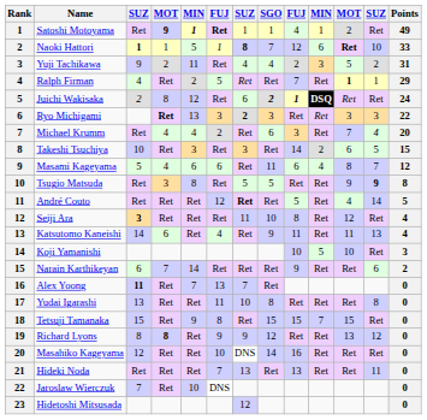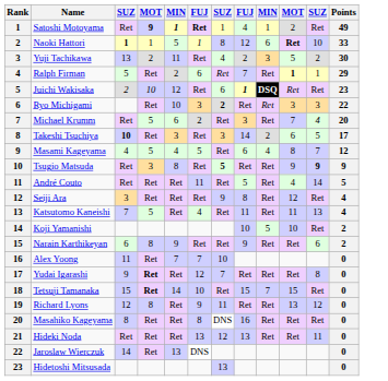- column: SGO | 1 | 7 | 4 | Ret | 2 | 3 | 6 | Ret | 11 | 5 | Ret | 10 | 9 | Ret | Ret | 8 | 15 | 12 | 14 | Ret
Naoki Hattori | column 7: bold -> normal
Yuji Tachikawa | column 3: 9 -> 13
Yuji Tachikawa | Points: 31 -> 30
Ralph Firman | column 3: 4 -> 5
Ralph Firman | column 6: 5 -> 6
Juichi Wakisaka | column 4: 8 -> 10
Juichi Wakisaka | Points: 24 -> 23
Ryo Michigami | column 4: bold -> normal
Ryo Michigami | column 5: 13 -> 10
Michael Krumm | column 4: 4 -> 5
Michael Krumm | column 5: 4 -> 6
Takeshi Tsuchiya | column 3: normal -> bold
Takeshi Tsuchiya | Points: 15 -> 17
Masami Kageyama | column 3: 5 -> 4
Masami Kageyama | column 4: 4 -> 5
Masami Kageyama | column 5: 6 -> 4
Masami Kageyama | column 6: 6 -> 5
Tsugio Matsuda | column 7: normal -> bold
Tsugio Matsuda | Points: 8 -> 9
André Couto | column 6: 12 -> 11
André Couto | column 7: bold -> normal
Seiji Ara | column 3: bold -> normal
Seiji Ara | column 7: 11 -> 9
Katsutomo Kaneishi | column 3: 14 -> 7
Katsutomo Kaneishi | column 4: 6 -> 5
Koji Yamanishi | Points: 3 -> 2
Narain Karthikeyan | column 4: 7 -> 8
Narain Karthikeyan | column 5: 14 -> 9
Alex Yoong | column 3: bold -> normal
Alex Yoong | column 6: 13 -> 7
Alex Yoong | column 7: 7 -> 10
Yudai Igarashi | column 3: 13 -> 9
Yudai Igarashi | column 4: normal -> bold
Yudai Igarashi | column 6: 11 -> 12
Yudai Igarashi | column 7: 10 -> 7
Tetsuji Tamanaka | column 4: normal -> bold
Tetsuji Tamanaka | column 5: 9 -> 14
Tetsuji Tamanaka | column 6: 8 -> 10
Richard Lyons | column 3: 8 -> 12
Richard Lyons | column 4: bold -> normal
Richard Lyons | column 7: 9 -> 11
Masahiko Kageyama | column 3: 12 -> 8
Masahiko Kageyama | column 6: 10 -> 8
Hideki Noda | column 6: 7 -> 13
Hideki Noda | column 7: 13 -> 12
Jaroslaw Wierczuk | column 3: 7 -> 14
Jaroslaw Wierczuk | column 5: 10 -> 13
Hidetoshi Mitsusada | column 7: 12 -> 13
